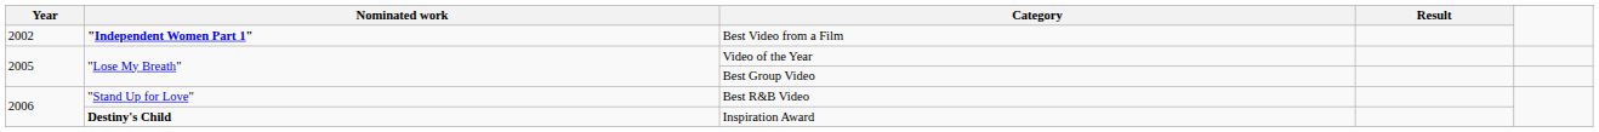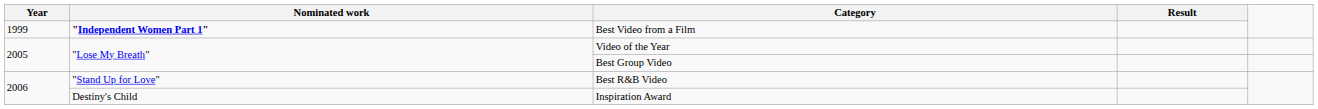Best Video from a Film | Year: 2002 -> 1999
Inspiration Award | Nominated work: bold -> normal
